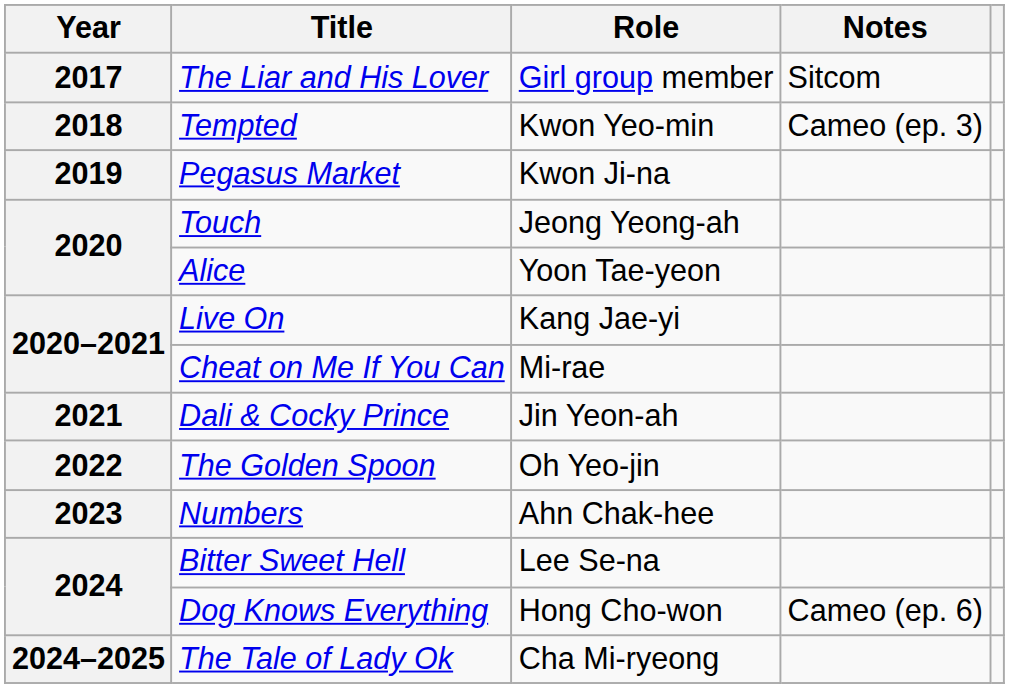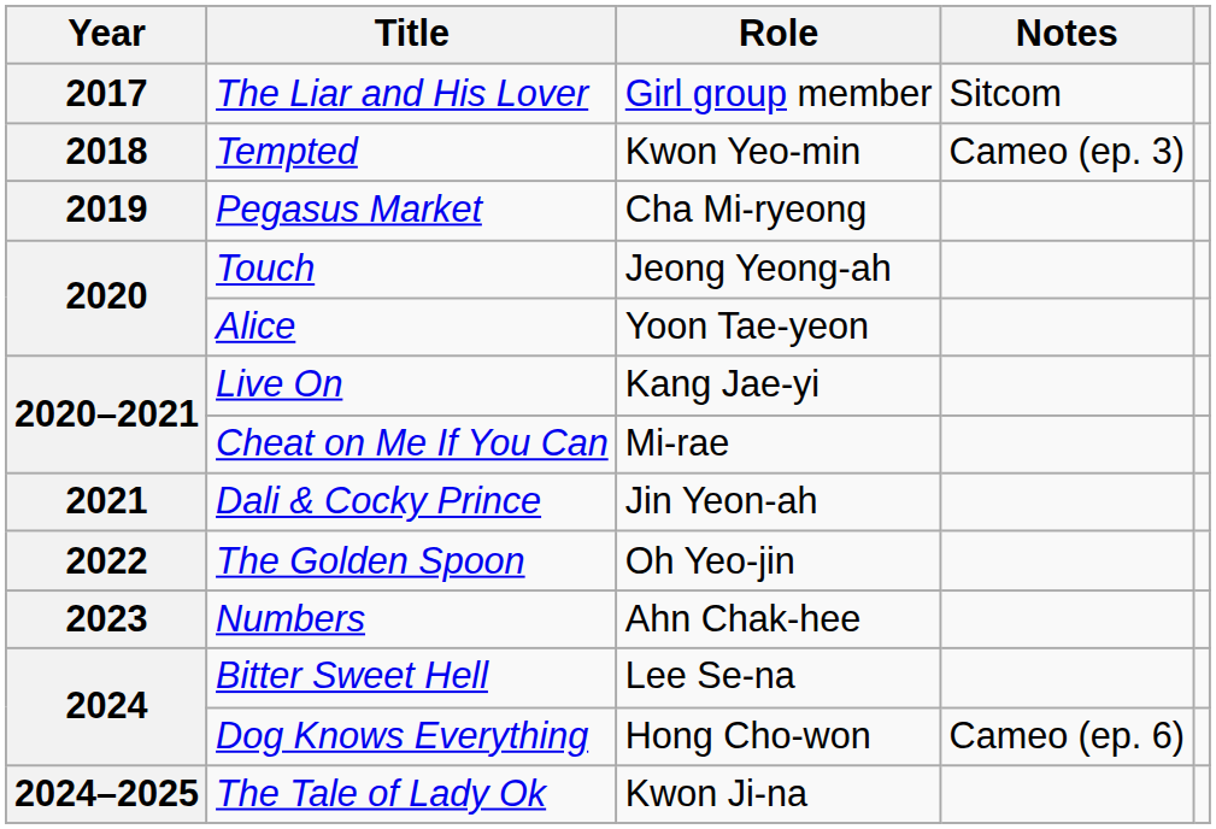Pegasus Market | Role: Kwon Ji-na -> Cha Mi-ryeong
The Tale of Lady Ok | Role: Cha Mi-ryeong -> Kwon Ji-na
